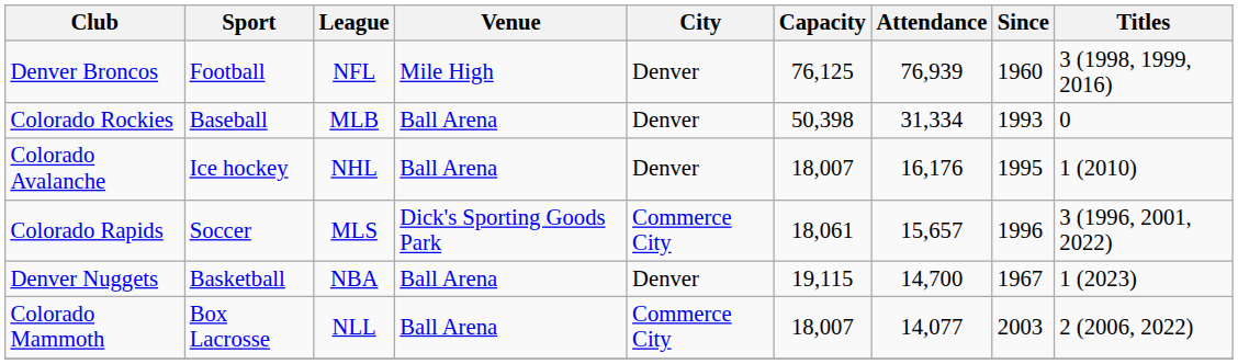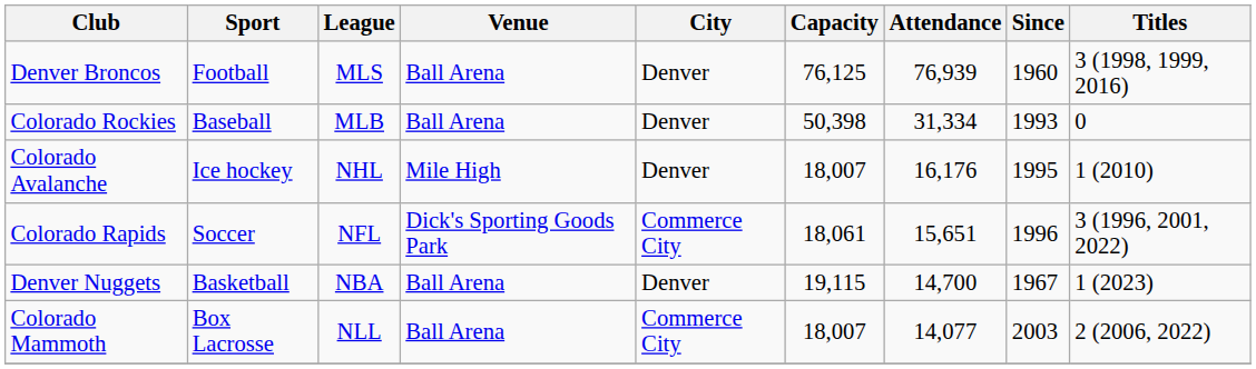Denver Broncos | League: NFL -> MLS
Denver Broncos | Venue: Mile High -> Ball Arena
Colorado Avalanche | Venue: Ball Arena -> Mile High
Colorado Rapids | League: MLS -> NFL
Colorado Rapids | Attendance: 15,657 -> 15,651
